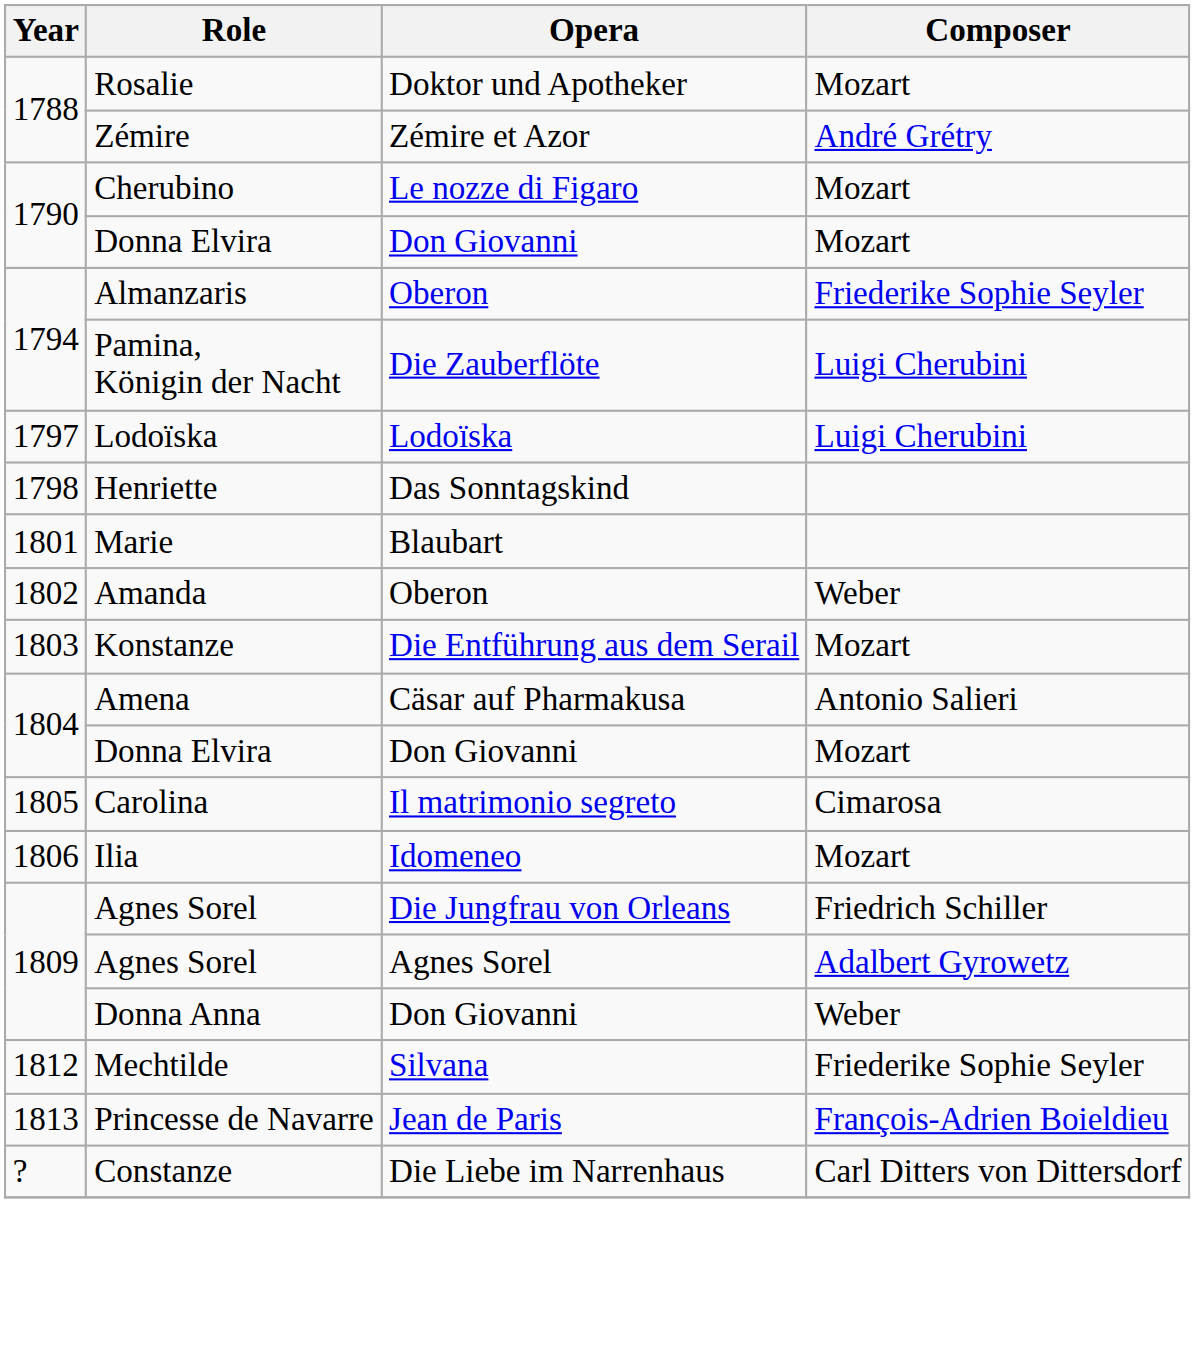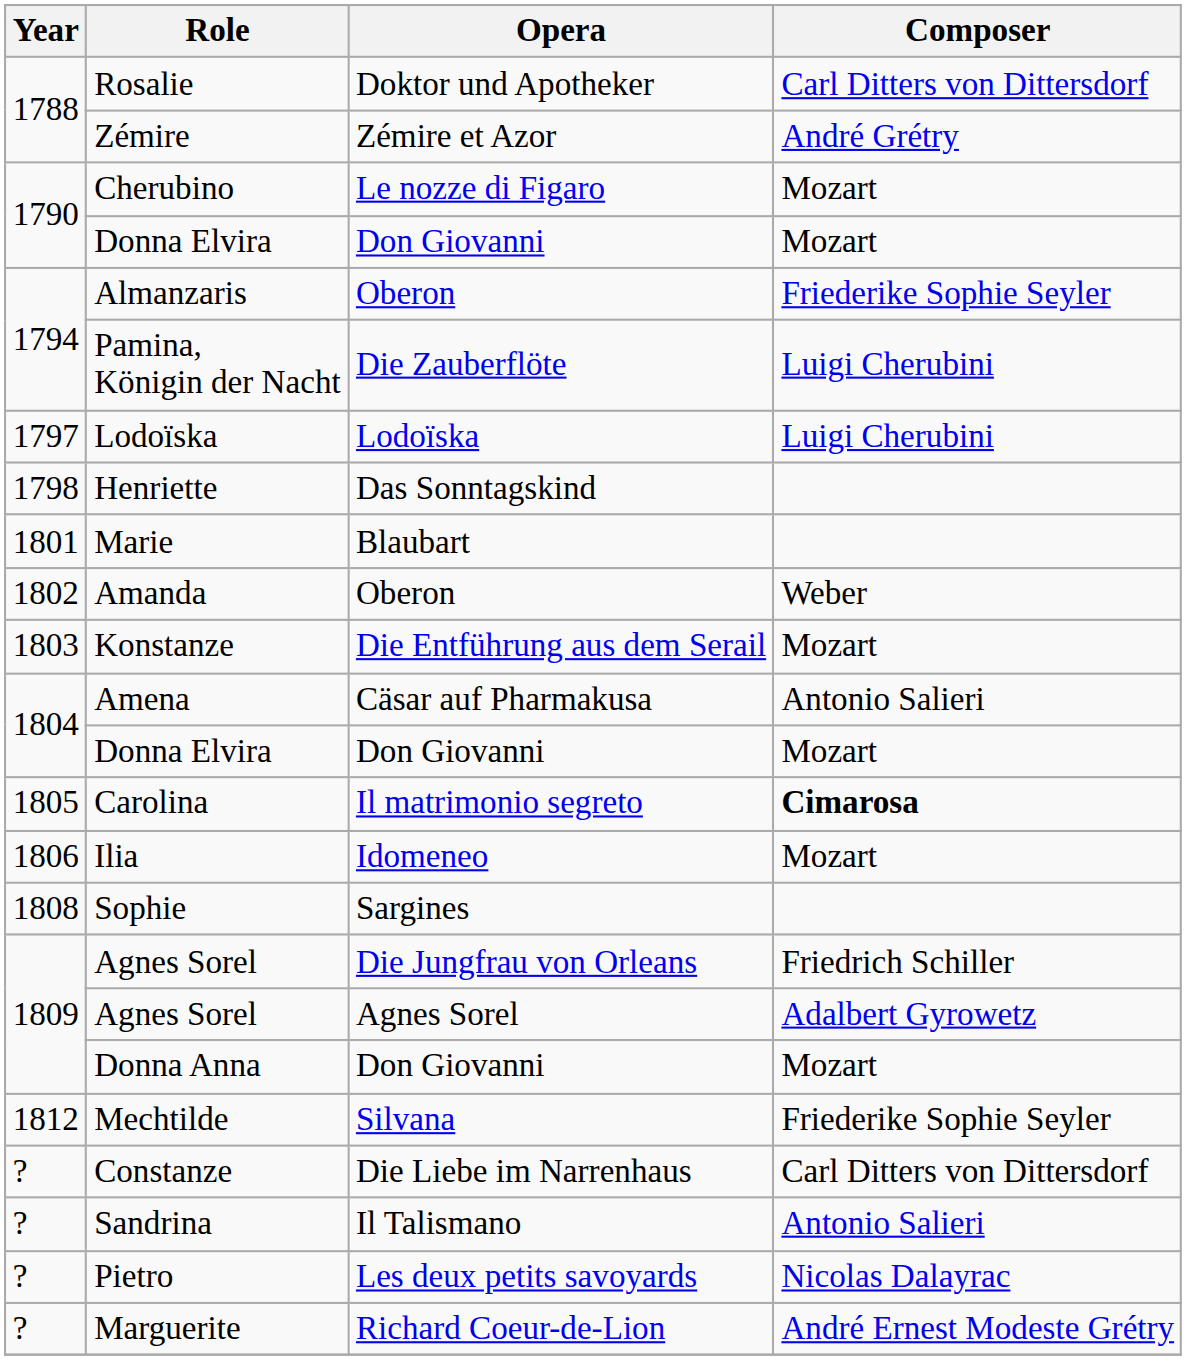Rosalie | Composer: Mozart -> Carl Ditters von Dittersdorf
Carolina | Composer: normal -> bold
+ row: 1808 | Sophie | Sargines
Donna Anna | Composer: Weber -> Mozart
- row: 1813 | Princesse de Navarre | Jean de Paris | François-Adrien Boieldieu
+ row: ? | Sandrina | Il Talismano | Antonio Salieri
+ row: ? | Pietro | Les deux petits savoyards | Nicolas Dalayrac
+ row: ? | Marguerite | Richard Coeur-de-Lion | André Ernest Modeste Grétry
